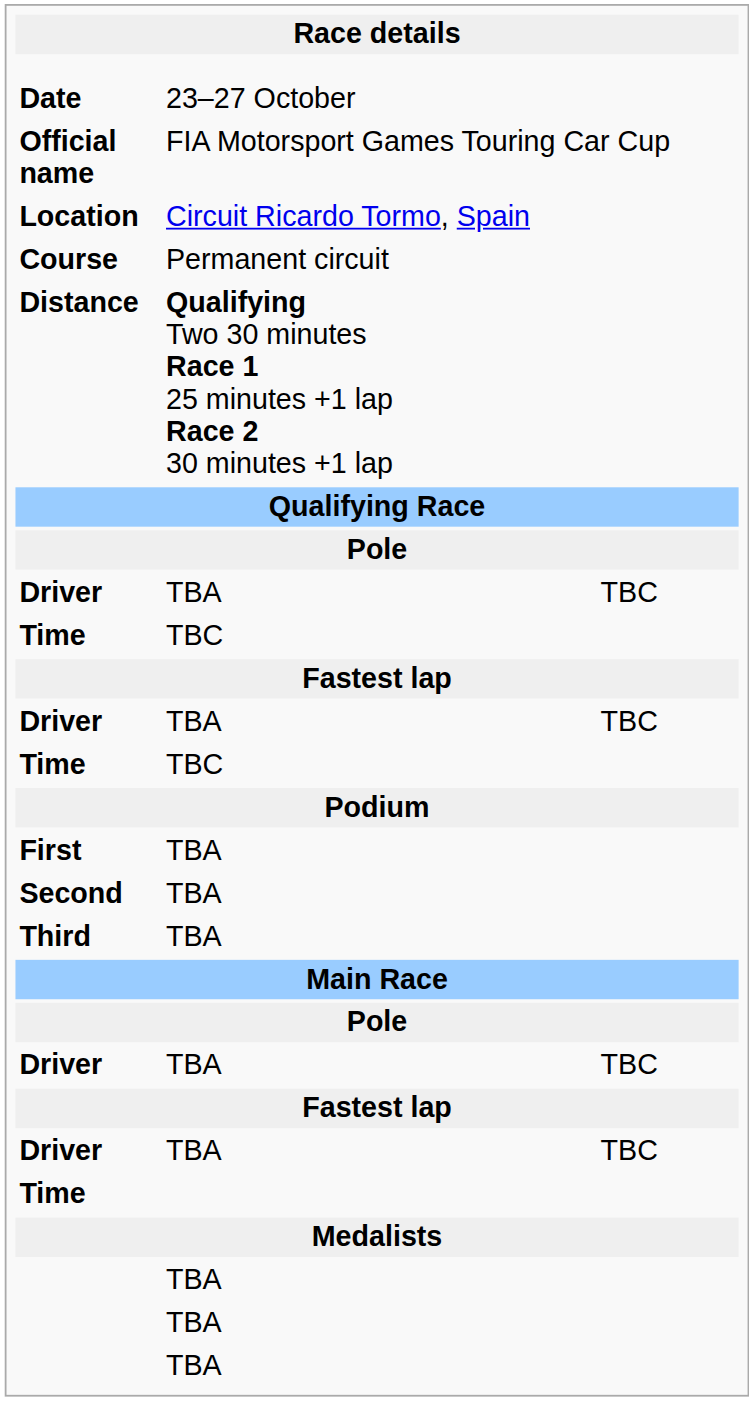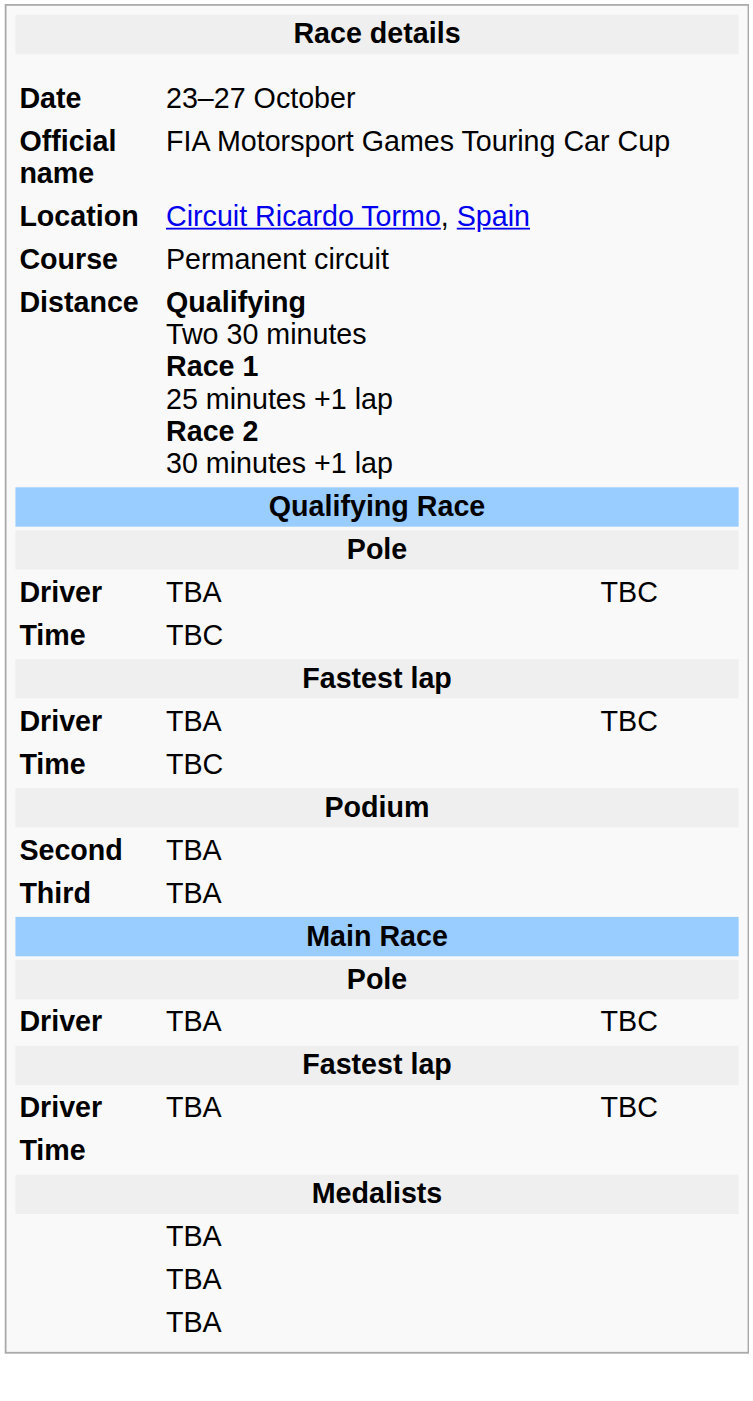- row: First | TBA
